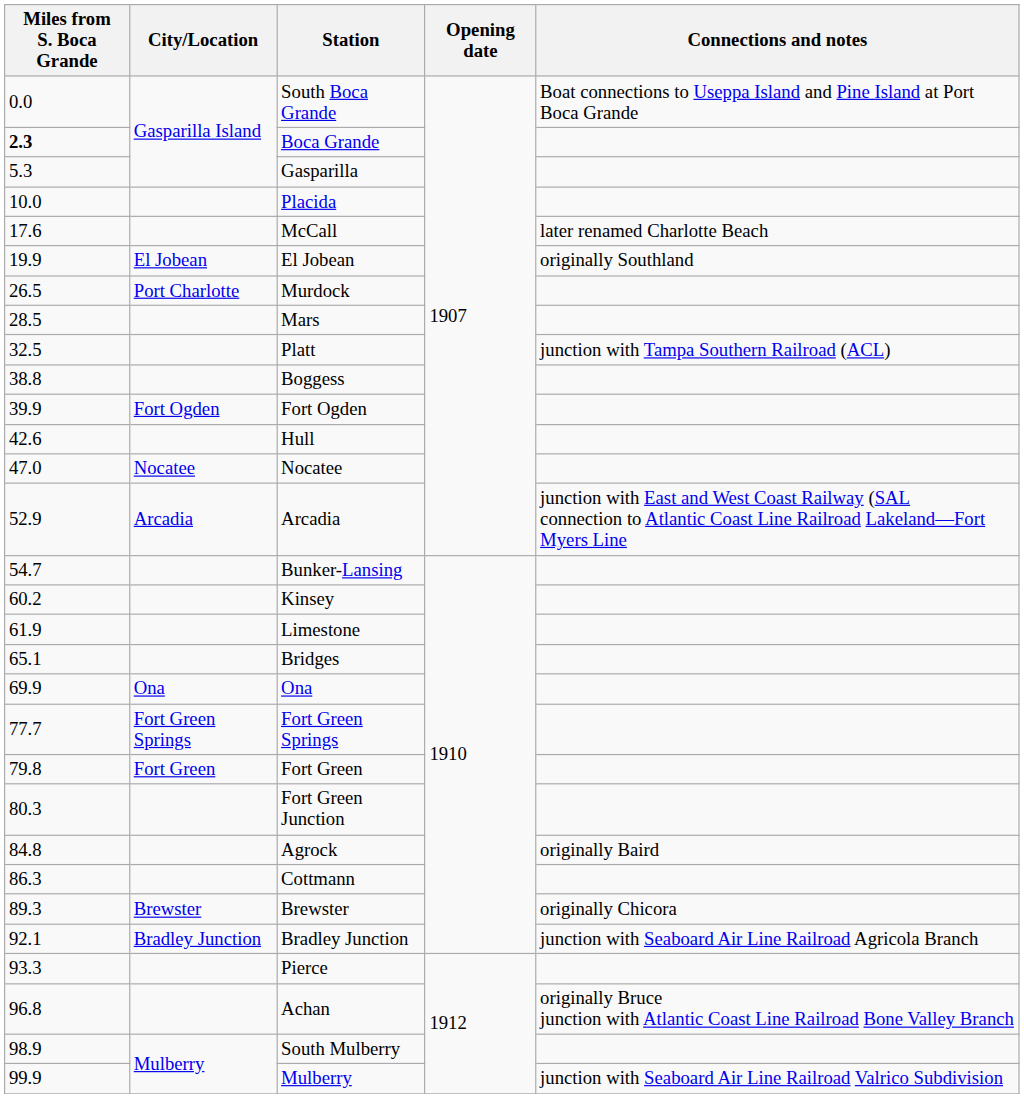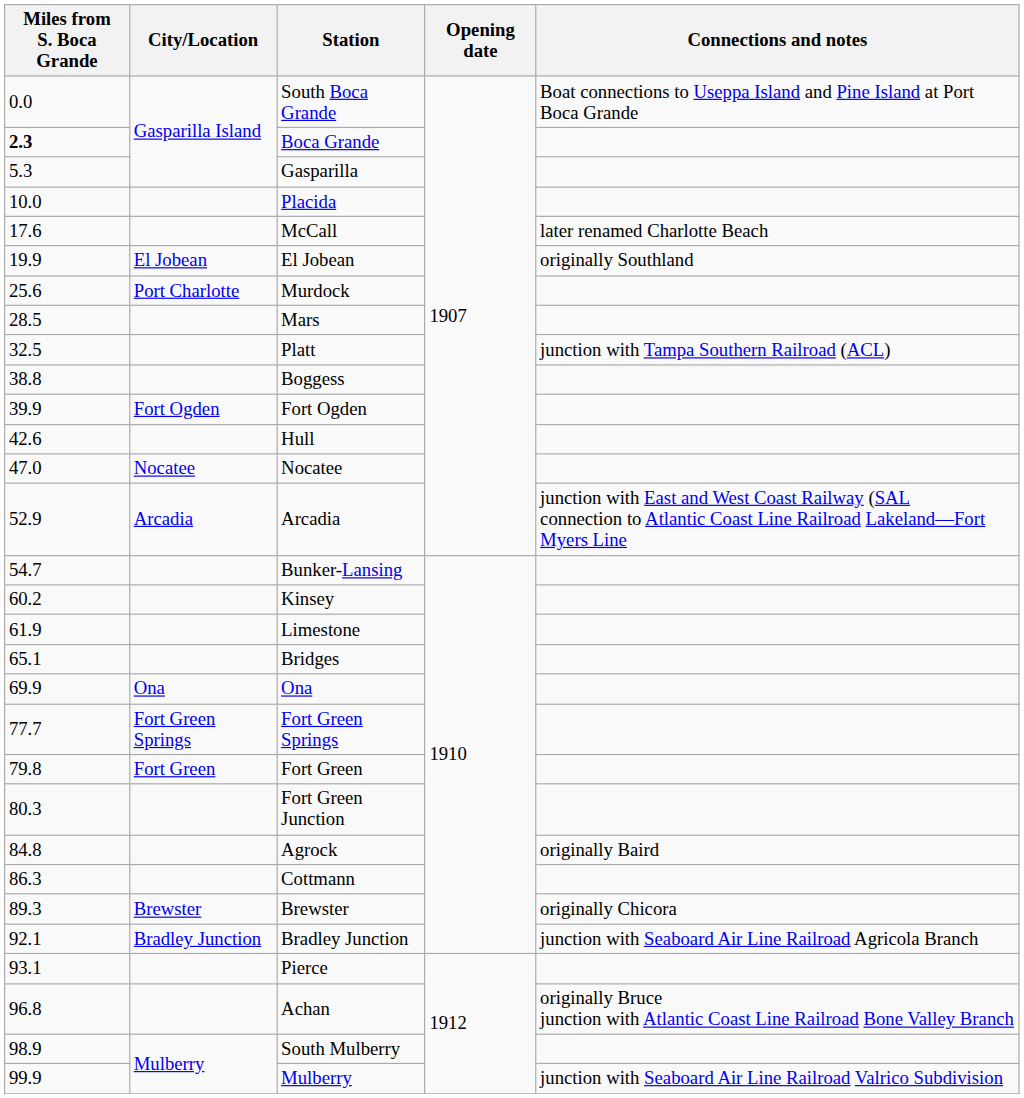Murdock | Miles from S. Boca Grande: 26.5 -> 25.6
Pierce | Miles from S. Boca Grande: 93.3 -> 93.1
